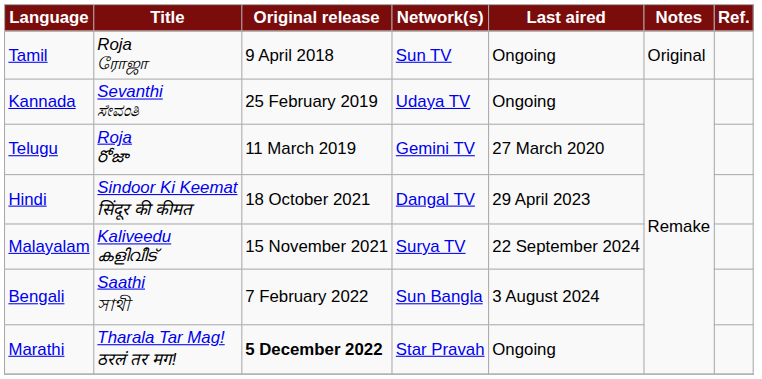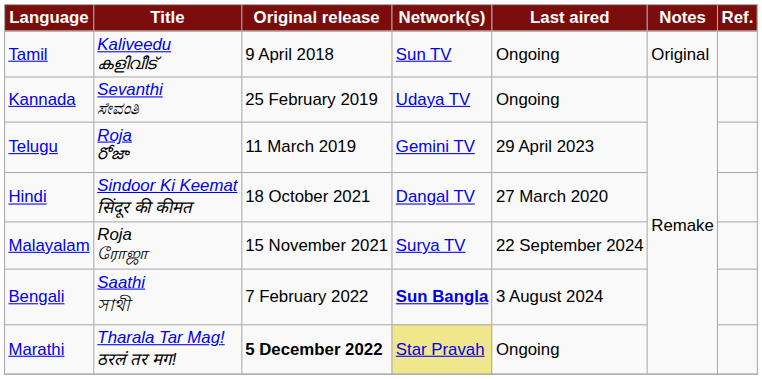Tamil | Title: Roja ரோஜா -> Kaliveedu കളിവീട്
Telugu | Last aired: 27 March 2020 -> 29 April 2023
Hindi | Last aired: 29 April 2023 -> 27 March 2020
Malayalam | Title: Kaliveedu കളിവീട് -> Roja ரோஜா
Bengali | Network(s): normal -> bold
Marathi | Network(s): no background -> khaki background
